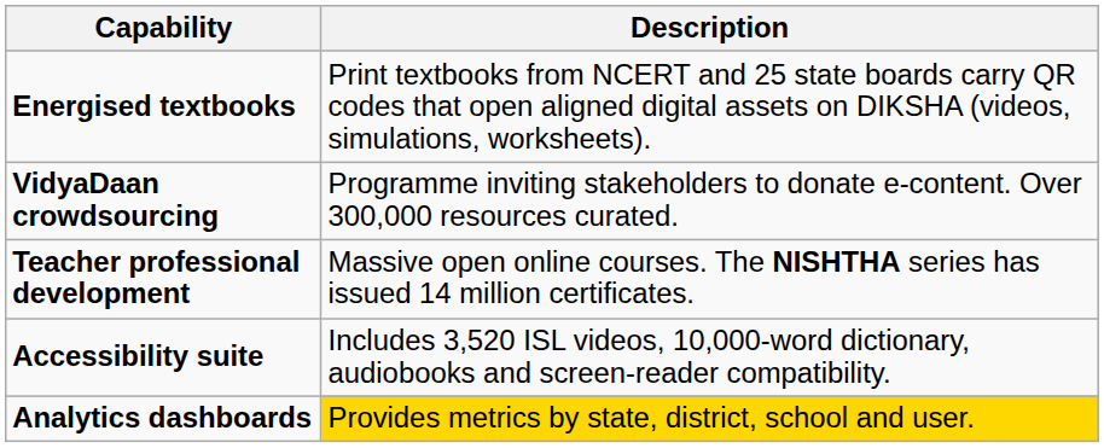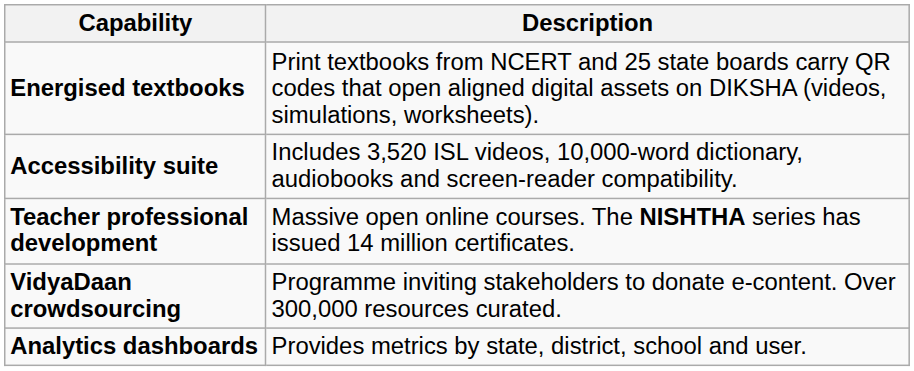rows swapped: VidyaDaan crowdsourcing <-> Accessibility suite
Analytics dashboards | Description: gold background -> no background
